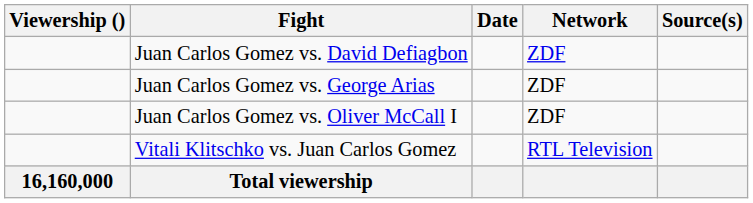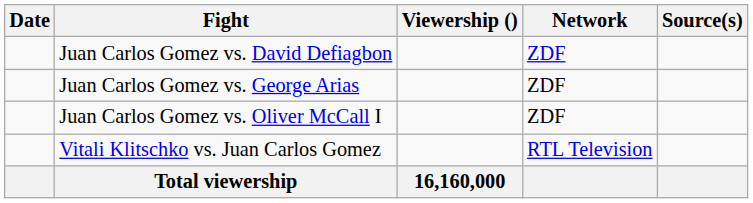columns swapped: Date <-> Viewership ()
